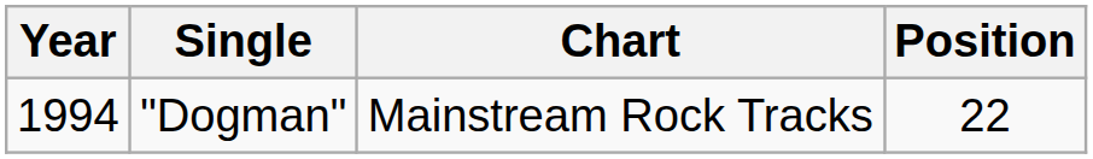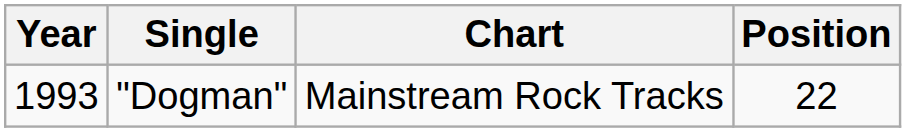"Dogman" | Year: 1994 -> 1993
